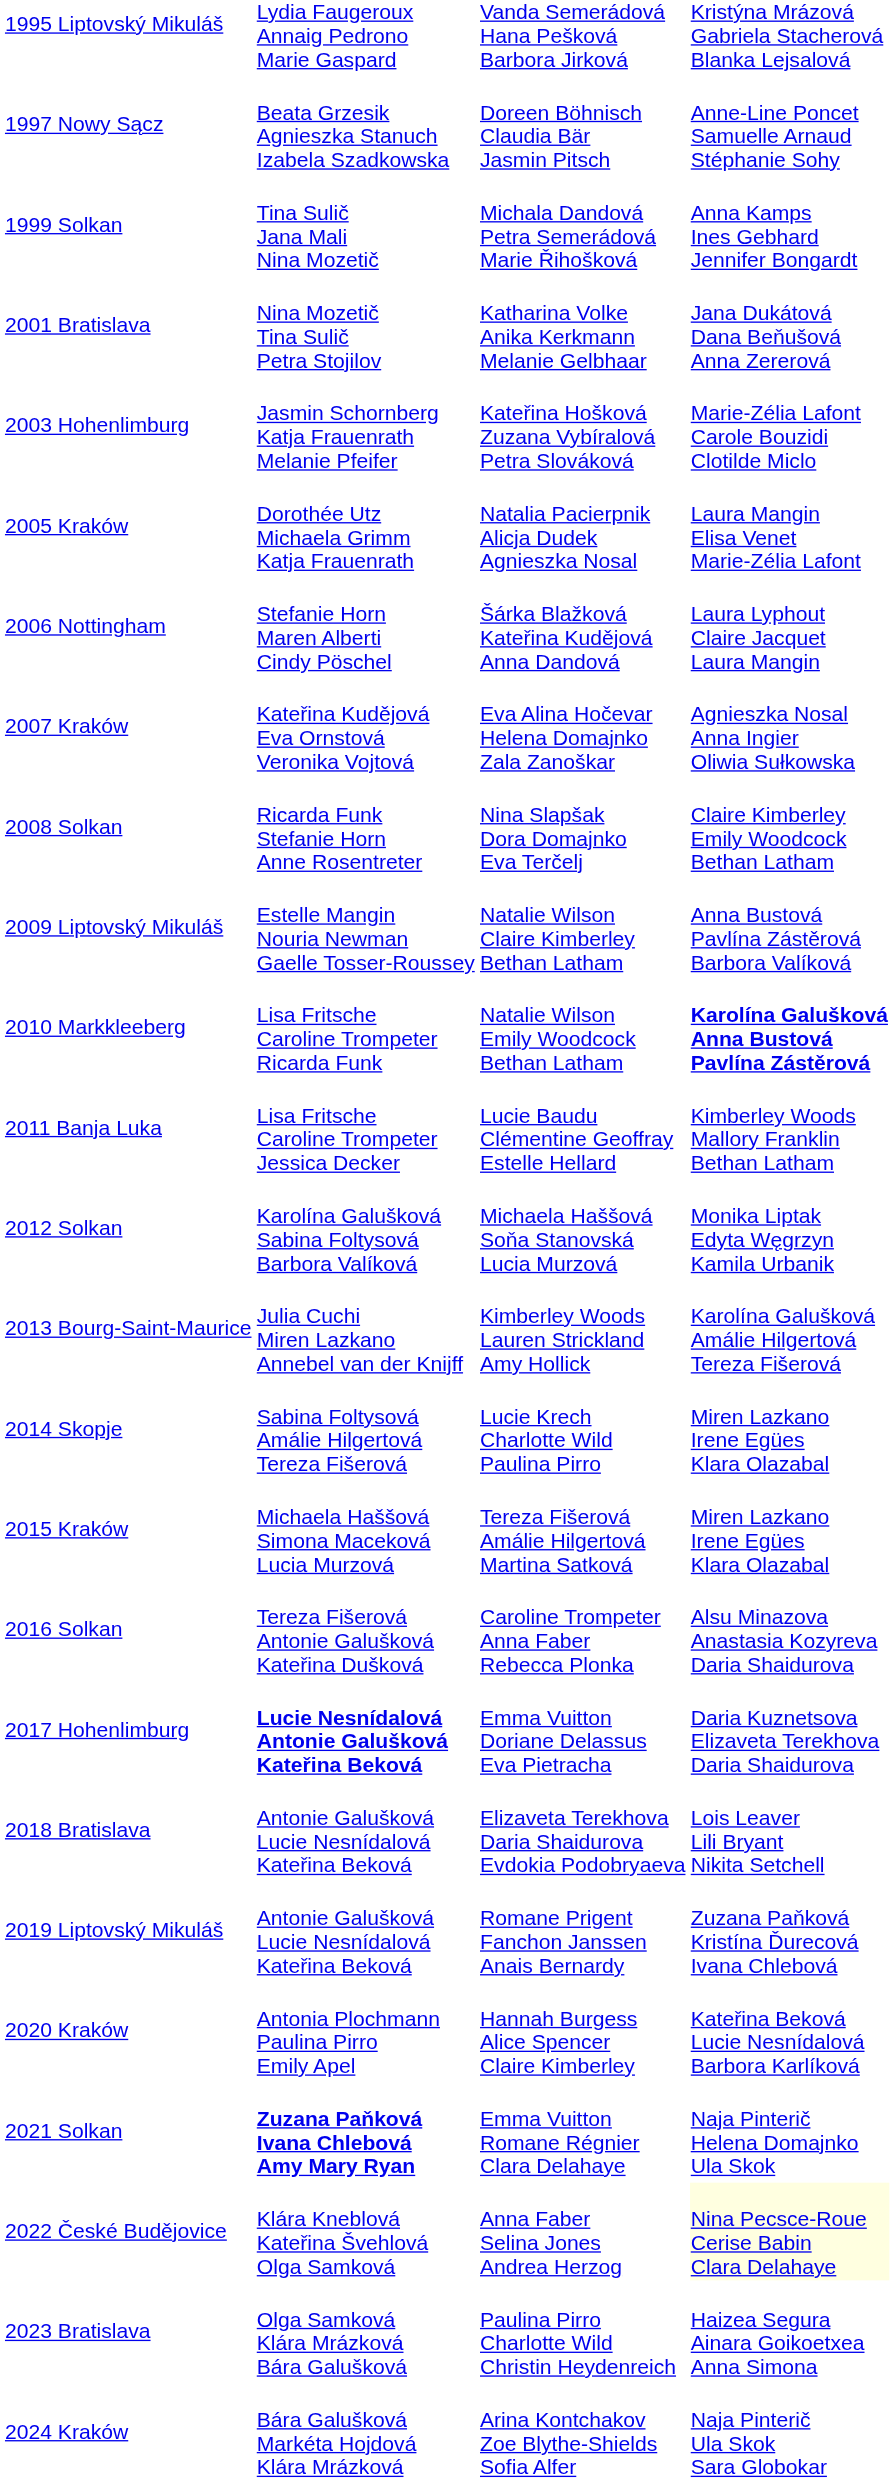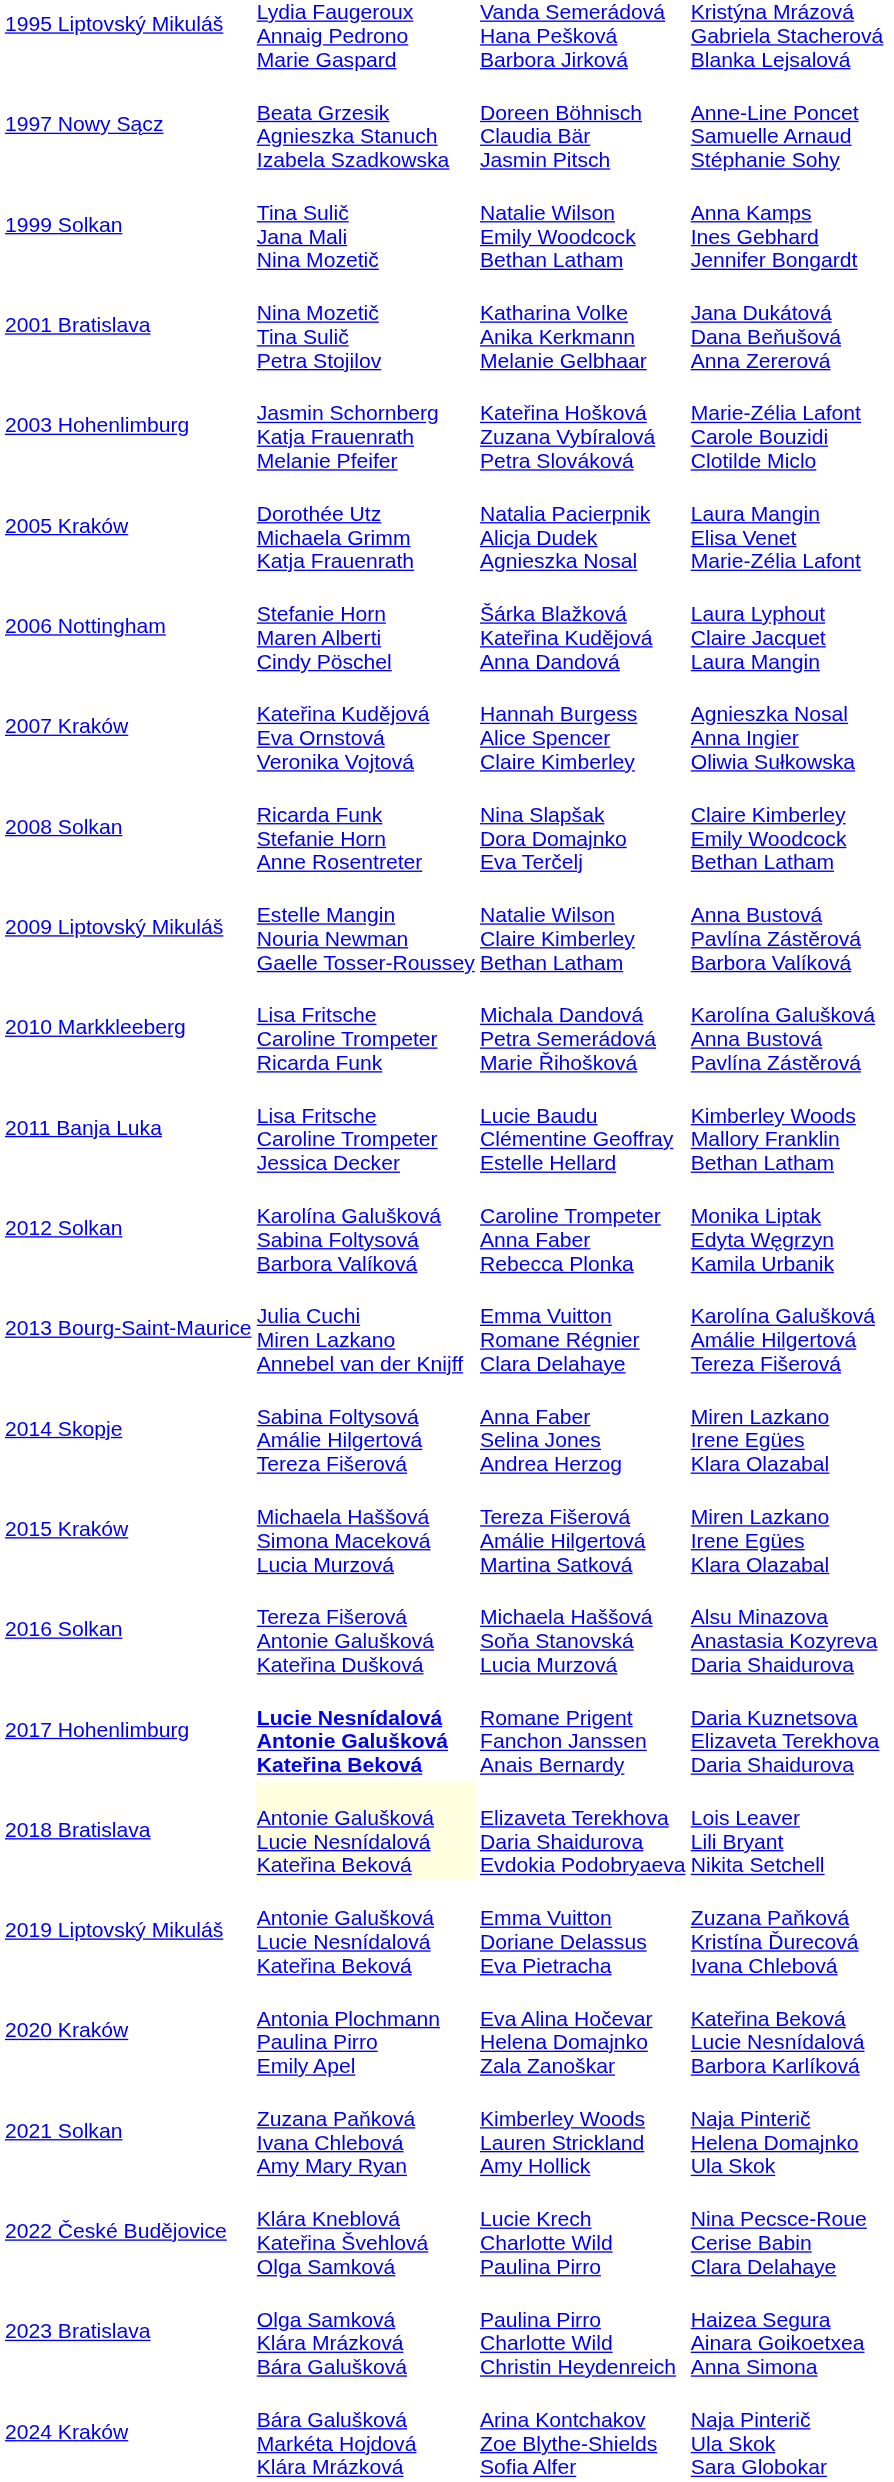1999 Solkan | column 3: Michala Dandová Petra Semerádová Marie Řihošková -> Natalie Wilson Emily Woodcock Bethan Latham
2007 Kraków | column 3: Eva Alina Hočevar Helena Domajnko Zala Zanoškar -> Hannah Burgess Alice Spencer Claire Kimberley
2010 Markkleeberg | column 3: Natalie Wilson Emily Woodcock Bethan Latham -> Michala Dandová Petra Semerádová Marie Řihošková
2010 Markkleeberg | column 4: bold -> normal
2012 Solkan | column 3: Michaela Haššová Soňa Stanovská Lucia Murzová -> Caroline Trompeter Anna Faber Rebecca Plonka
2013 Bourg-Saint-Maurice | column 3: Kimberley Woods Lauren Strickland Amy Hollick -> Emma Vuitton Romane Régnier Clara Delahaye
2014 Skopje | column 3: Lucie Krech Charlotte Wild Paulina Pirro -> Anna Faber Selina Jones Andrea Herzog
2016 Solkan | column 3: Caroline Trompeter Anna Faber Rebecca Plonka -> Michaela Haššová Soňa Stanovská Lucia Murzová
2017 Hohenlimburg | column 3: Emma Vuitton Doriane Delassus Eva Pietracha -> Romane Prigent Fanchon Janssen Anais Bernardy
2018 Bratislava | column 2: no background -> lightyellow background
2019 Liptovský Mikuláš | column 3: Romane Prigent Fanchon Janssen Anais Bernardy -> Emma Vuitton Doriane Delassus Eva Pietracha
2020 Kraków | column 3: Hannah Burgess Alice Spencer Claire Kimberley -> Eva Alina Hočevar Helena Domajnko Zala Zanoškar
2021 Solkan | column 2: bold -> normal
2021 Solkan | column 3: Emma Vuitton Romane Régnier Clara Delahaye -> Kimberley Woods Lauren Strickland Amy Hollick
2022 České Budějovice | column 3: Anna Faber Selina Jones Andrea Herzog -> Lucie Krech Charlotte Wild Paulina Pirro
2022 České Budějovice | column 4: lightyellow background -> no background
